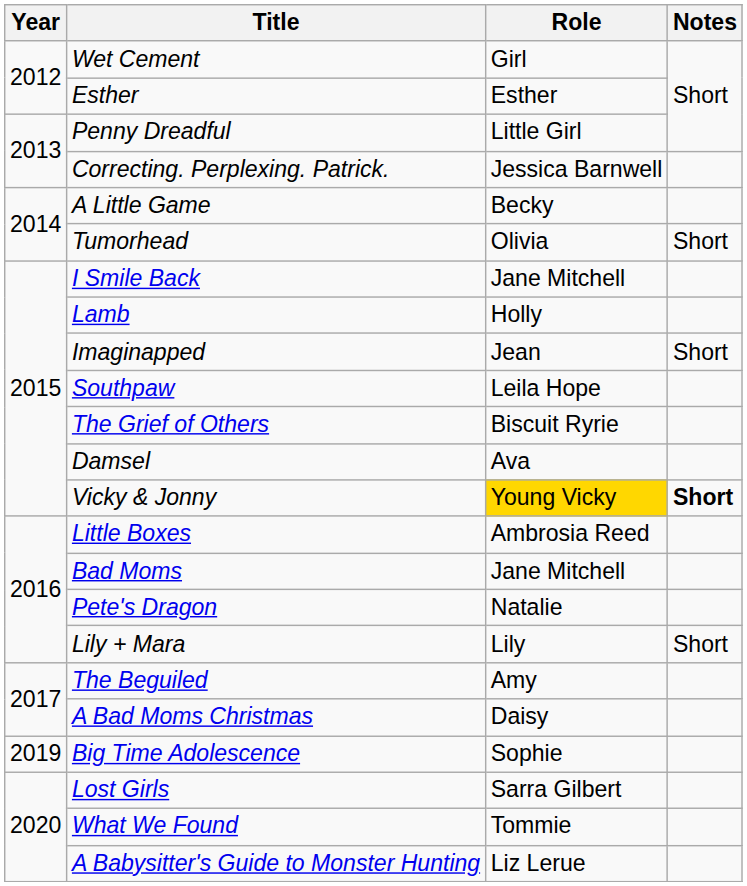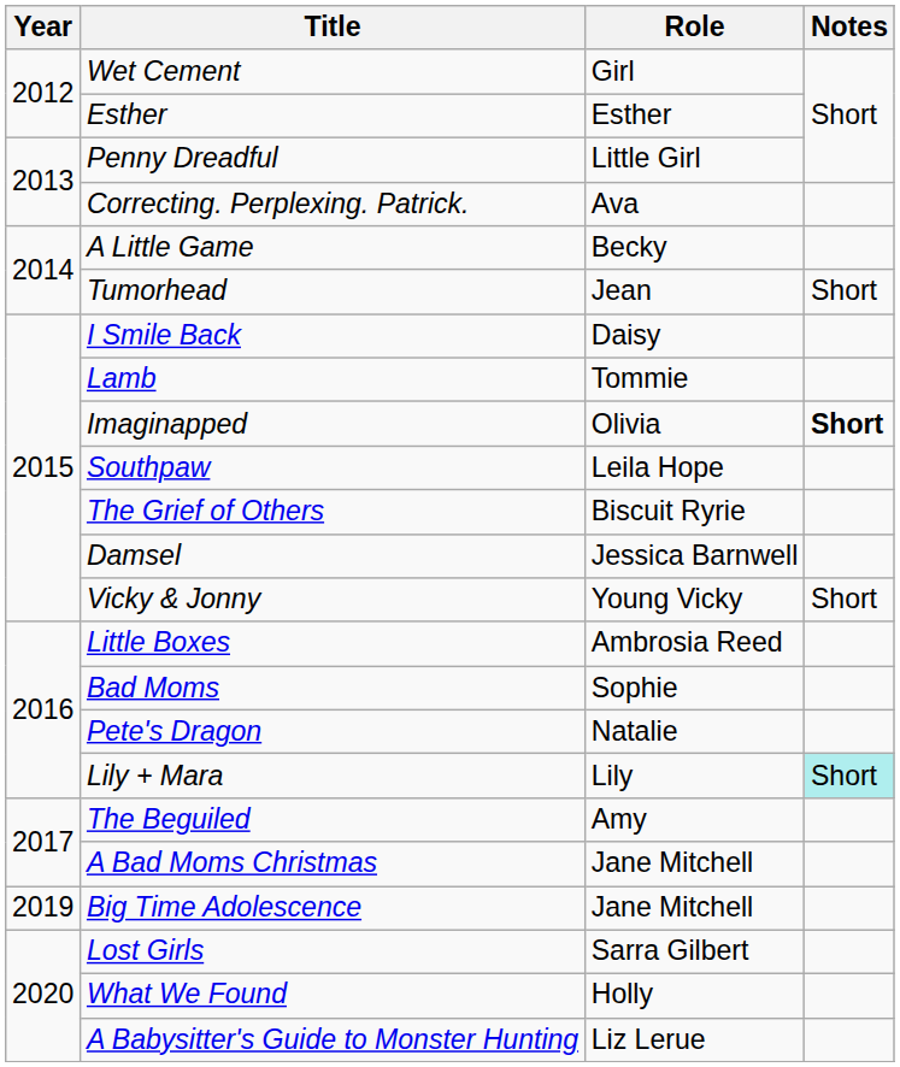Correcting. Perplexing. Patrick. | Role: Jessica Barnwell -> Ava
Tumorhead | Role: Olivia -> Jean
I Smile Back | Role: Jane Mitchell -> Daisy
Lamb | Role: Holly -> Tommie
Imaginapped | Role: Jean -> Olivia
Imaginapped | Notes: normal -> bold
Damsel | Role: Ava -> Jessica Barnwell
Vicky & Jonny | Role: gold background -> no background
Vicky & Jonny | Notes: bold -> normal
Bad Moms | Role: Jane Mitchell -> Sophie
Lily + Mara | Notes: no background -> paleturquoise background
A Bad Moms Christmas | Role: Daisy -> Jane Mitchell
Big Time Adolescence | Role: Sophie -> Jane Mitchell
What We Found | Role: Tommie -> Holly
